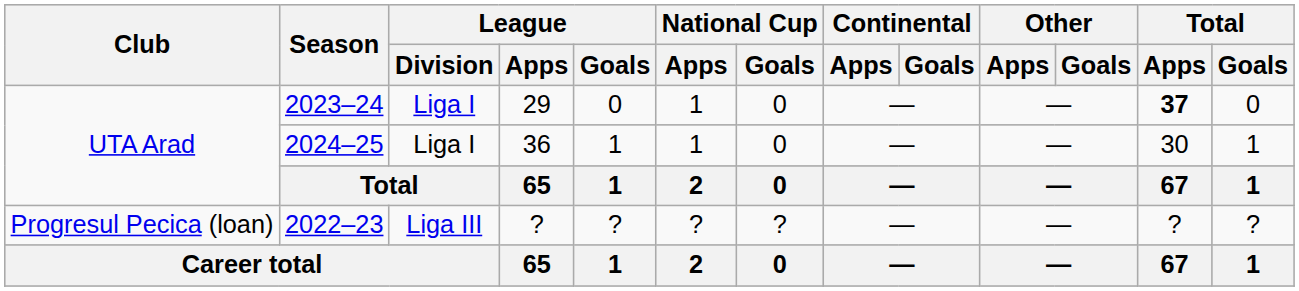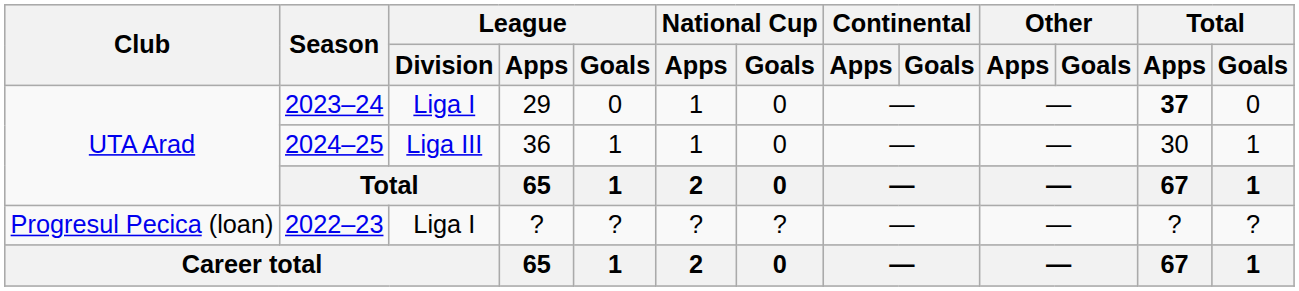2024–25 | League / Division: Liga I -> Liga III
2022–23 | League / Division: Liga III -> Liga I
